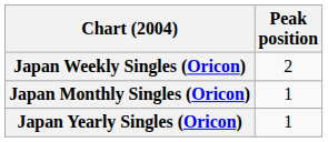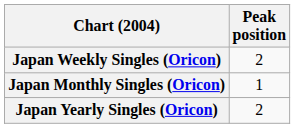Japan Yearly Singles (Oricon) | Peak position: 1 -> 2
